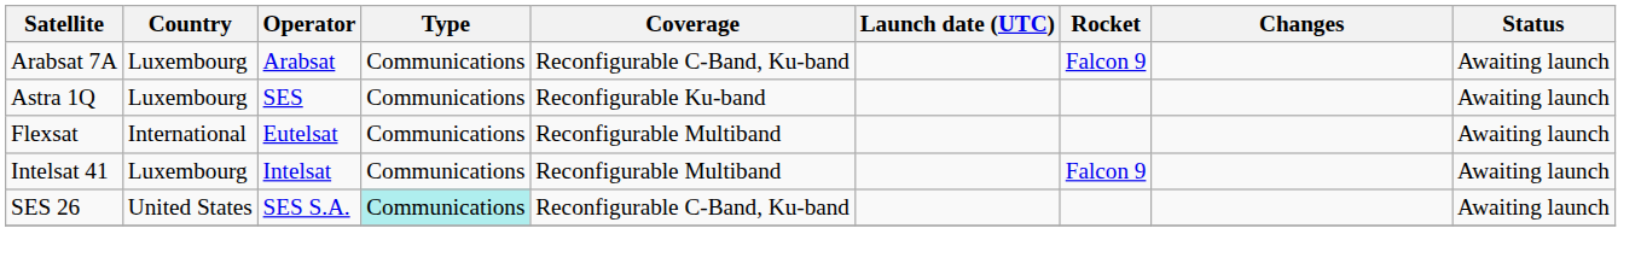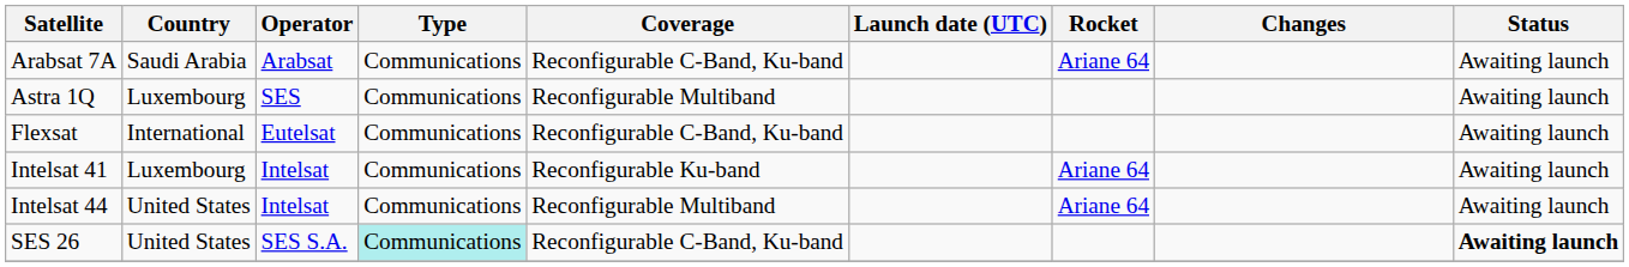Arabsat 7A | Country: Luxembourg -> Saudi Arabia
Arabsat 7A | Rocket: Falcon 9 -> Ariane 64
Astra 1Q | Coverage: Reconfigurable Ku-band -> Reconfigurable Multiband
Flexsat | Coverage: Reconfigurable Multiband -> Reconfigurable C-Band, Ku-band
Intelsat 41 | Coverage: Reconfigurable Multiband -> Reconfigurable Ku-band
Intelsat 41 | Rocket: Falcon 9 -> Ariane 64
+ row: Intelsat 44 | United States | Intelsat | Communications | Reconfigurable Multiband | Ariane 64 | Awaiting launch
SES 26 | Status: normal -> bold
